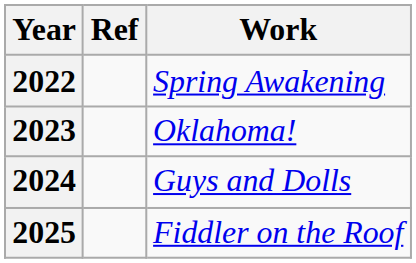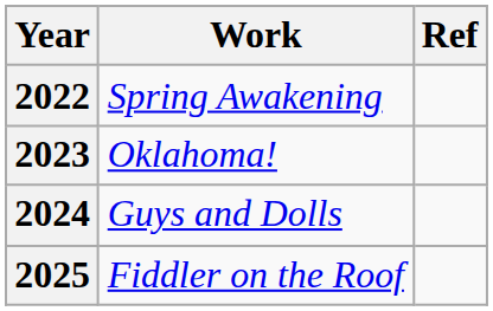columns swapped: Work <-> Ref
